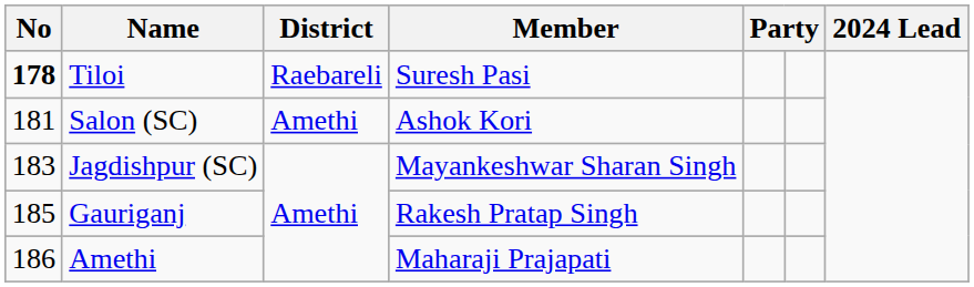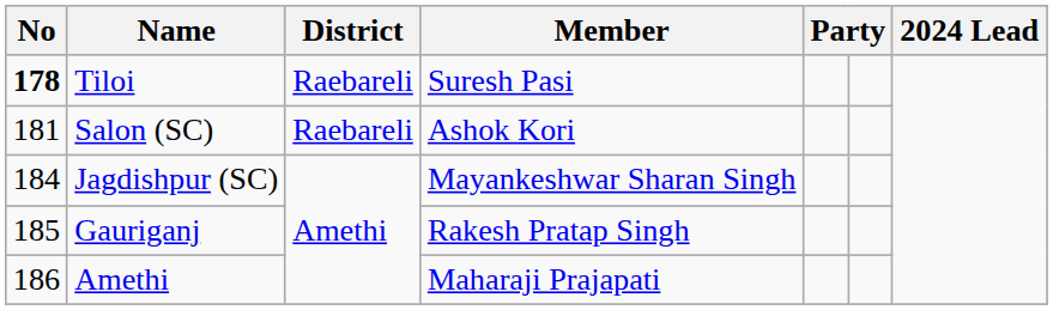Salon (SC) | District: Amethi -> Raebareli
Jagdishpur (SC) | No: 183 -> 184
